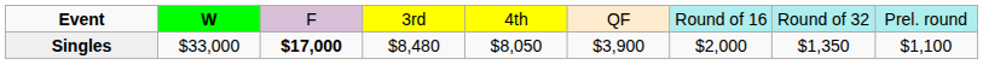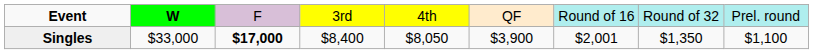Singles | column 4: $8,480 -> $8,400
Singles | column 7: $2,000 -> $2,001
